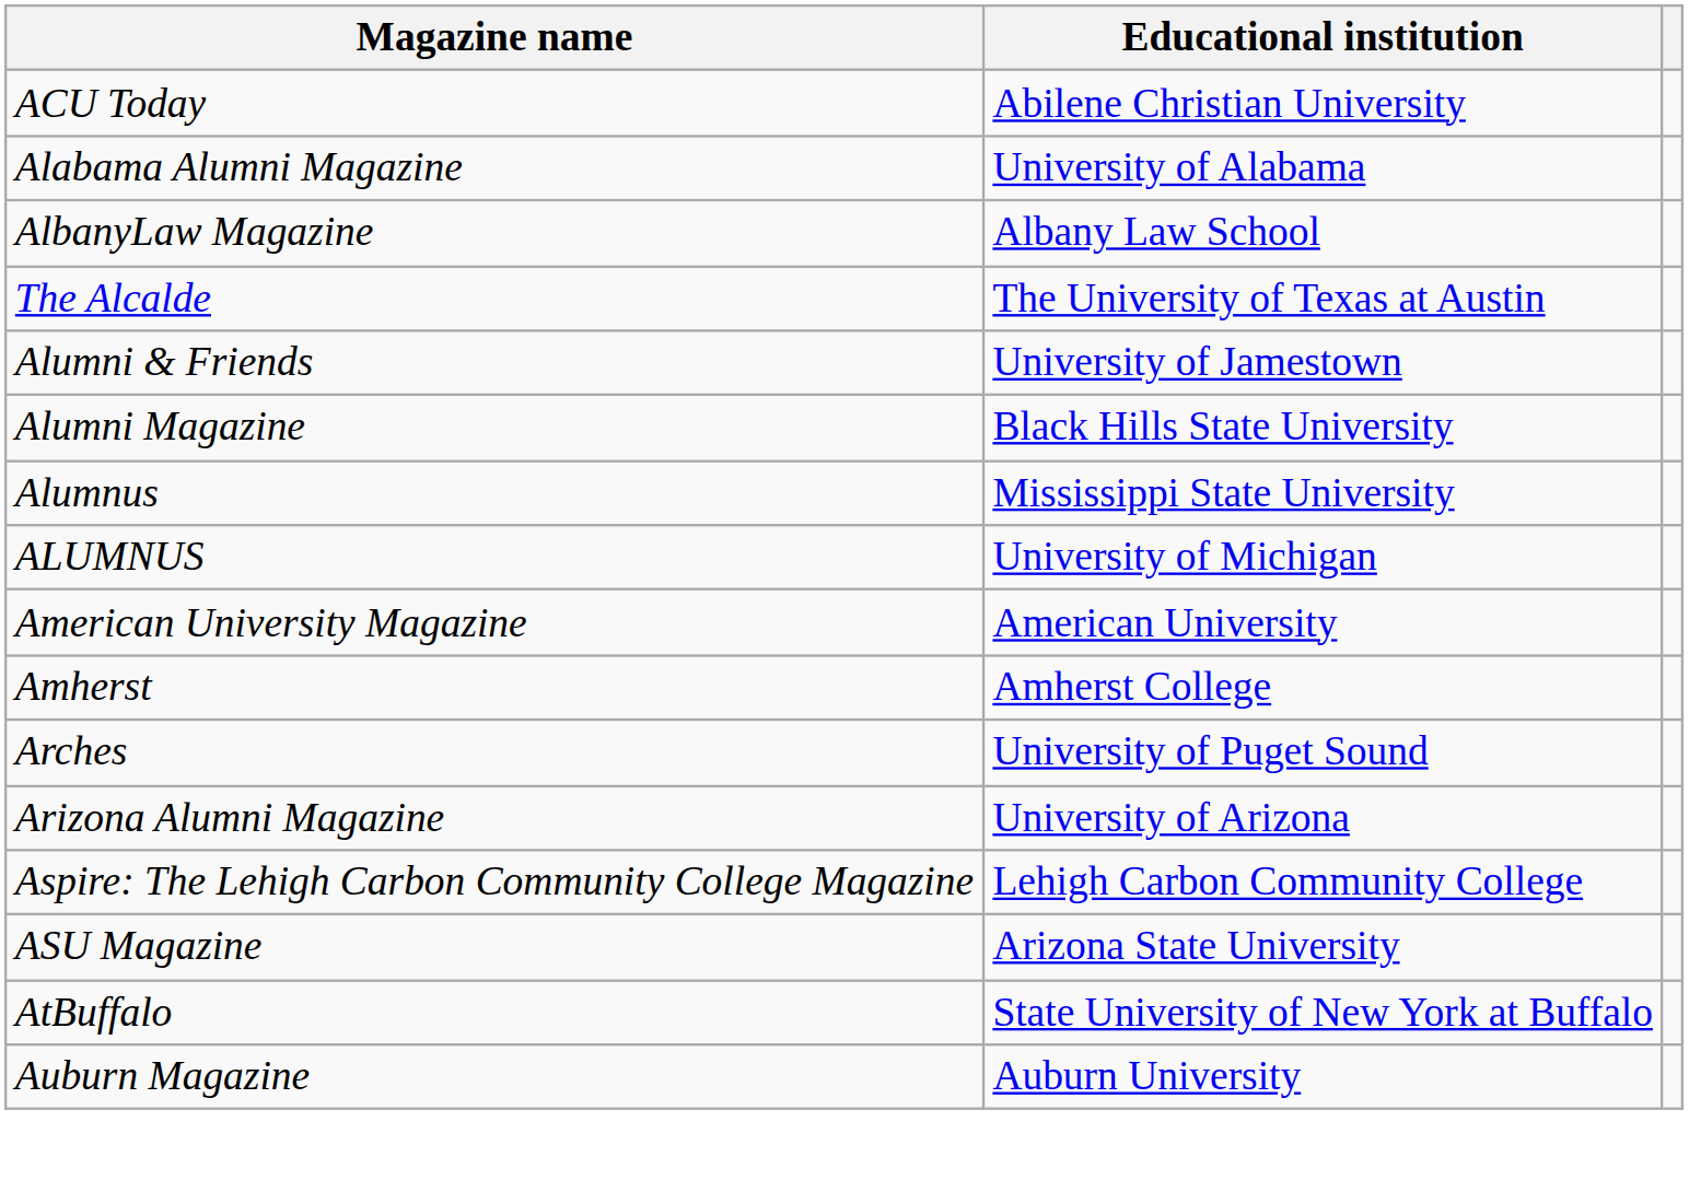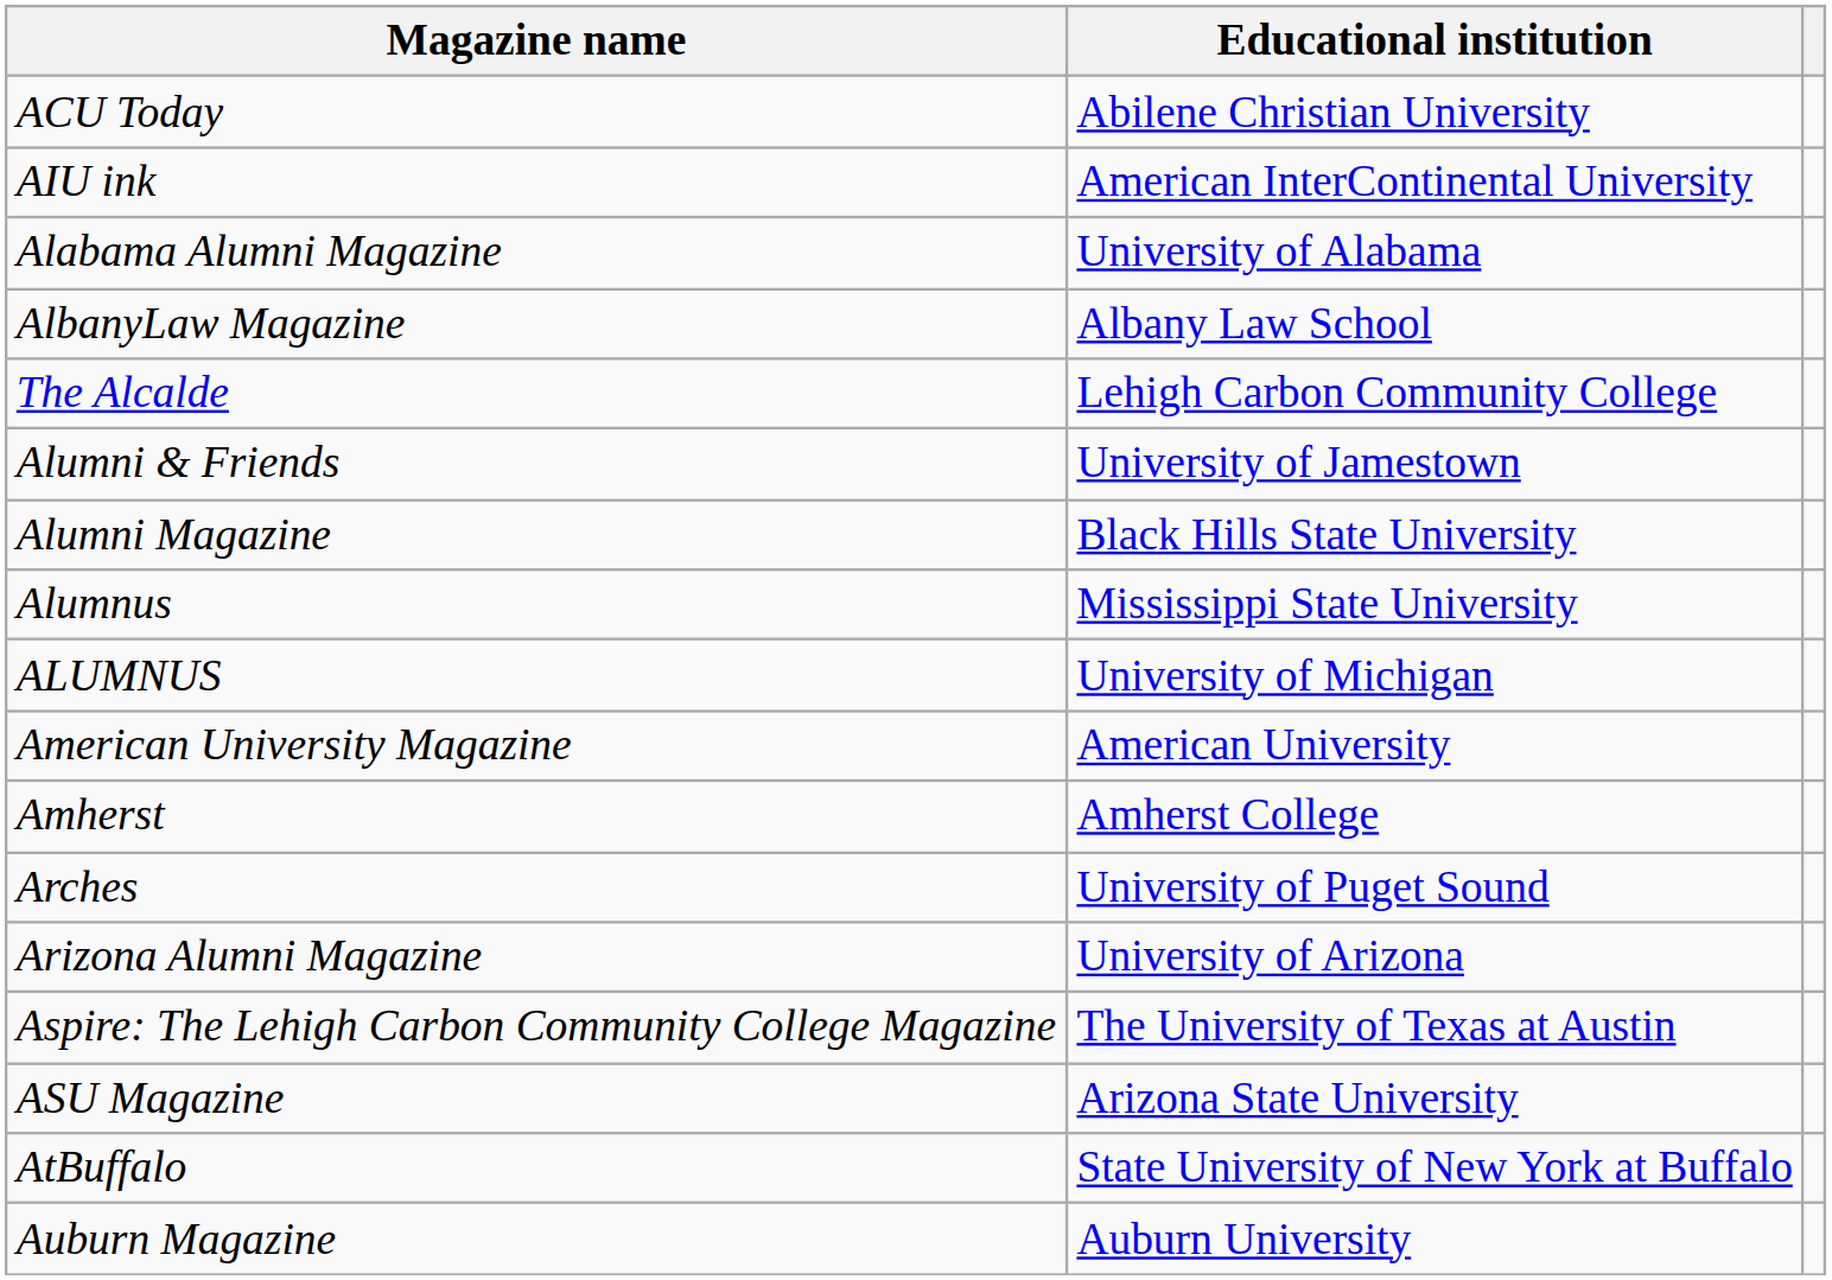+ row: AIU ink | American InterContinental University
The Alcalde | Educational institution: The University of Texas at Austin -> Lehigh Carbon Community College
Aspire: The Lehigh Carbon Community College Magazine | Educational institution: Lehigh Carbon Community College -> The University of Texas at Austin
